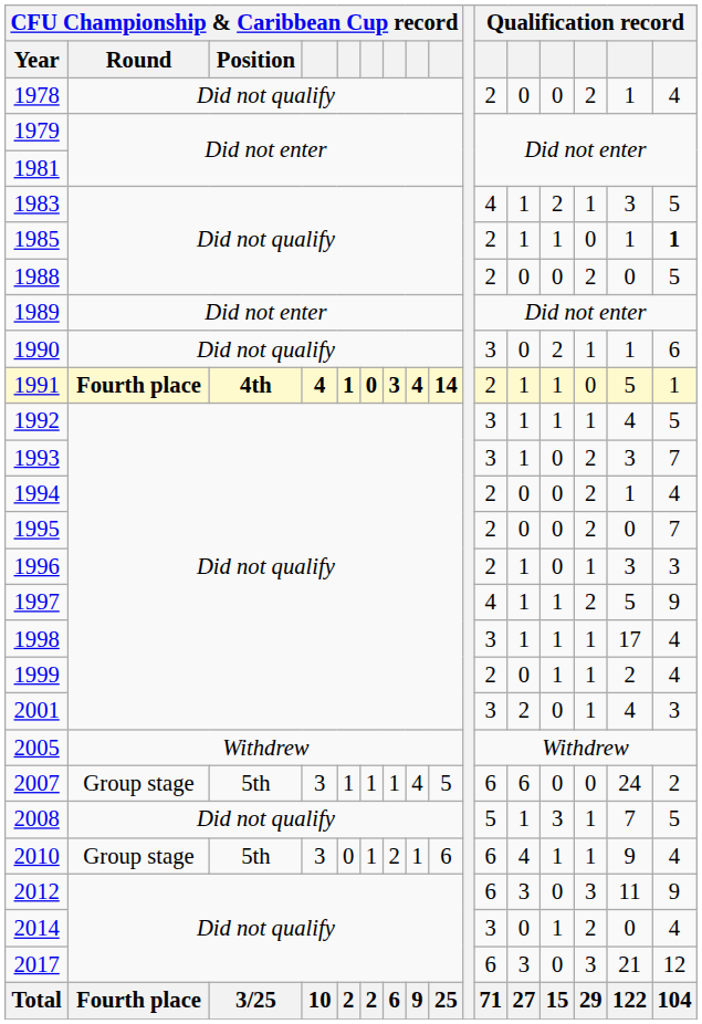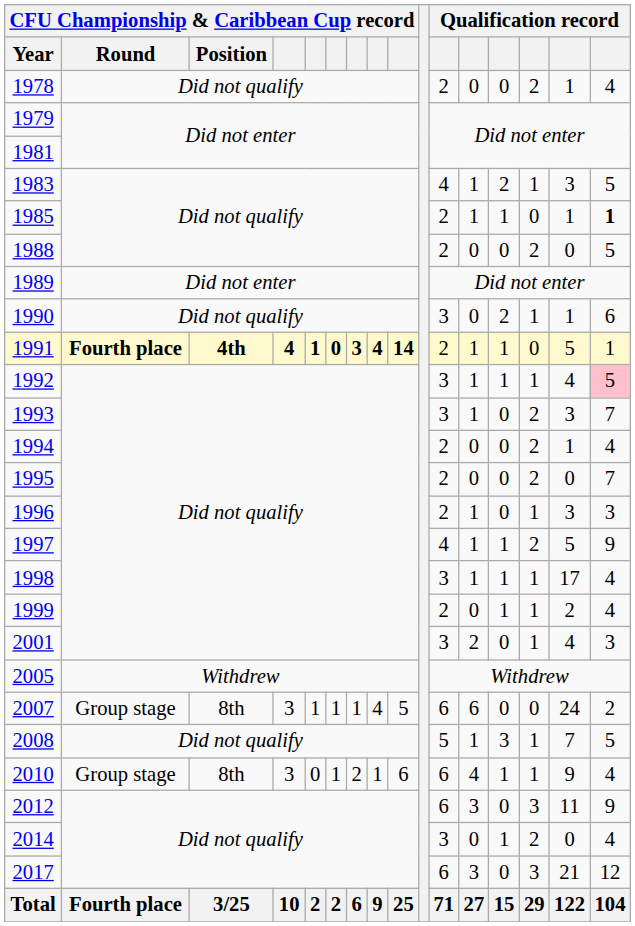1992 | column 16: no background -> pink background
2007 | CFU Championship & Caribbean Cup record / Position: 5th -> 8th
2010 | CFU Championship & Caribbean Cup record / Position: 5th -> 8th
